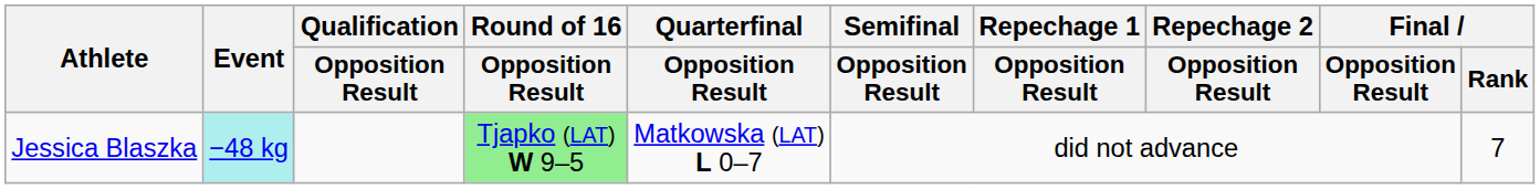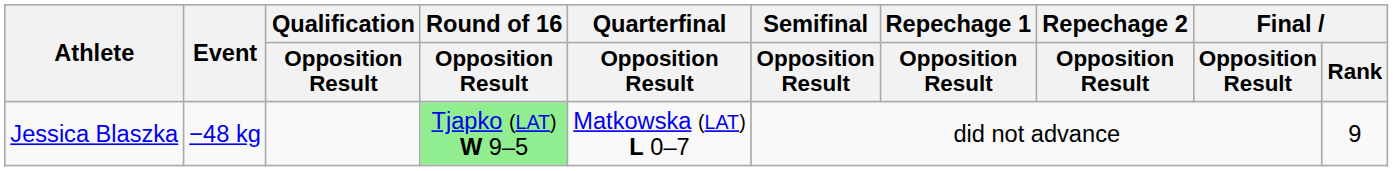Jessica Blaszka | Event: paleturquoise background -> no background
Jessica Blaszka | Final / Rank: 7 -> 9
